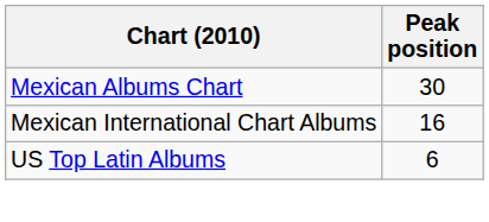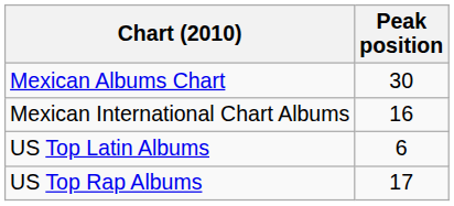+ row: US Top Rap Albums | 17
